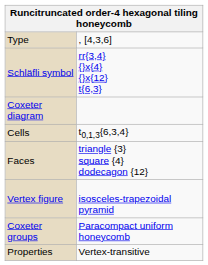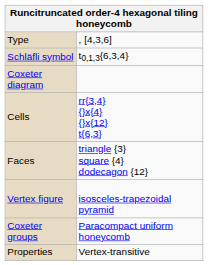Schläfli symbol | column 2: rr{3,4} {}x{4} {}x{12} t{6,3} -> t0,1,3{6,3,4}
Cells | column 2: t0,1,3{6,3,4} -> rr{3,4} {}x{4} {}x{12} t{6,3}
